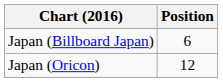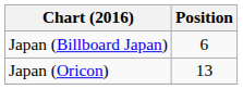Japan (Oricon) | Position: 12 -> 13
